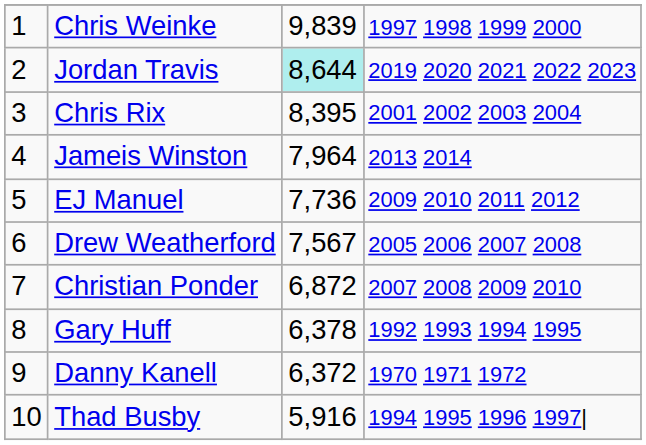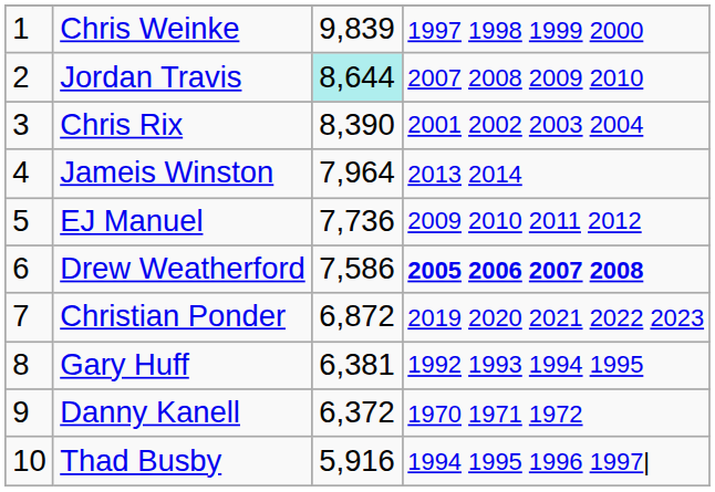Jordan Travis | column 4: 2019 2020 2021 2022 2023 -> 2007 2008 2009 2010
Chris Rix | column 3: 8,395 -> 8,390
Drew Weatherford | column 3: 7,567 -> 7,586
Drew Weatherford | column 4: normal -> bold
Christian Ponder | column 4: 2007 2008 2009 2010 -> 2019 2020 2021 2022 2023
Gary Huff | column 3: 6,378 -> 6,381
